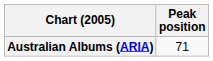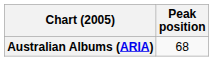Australian Albums (ARIA) | Peak position: 71 -> 68
